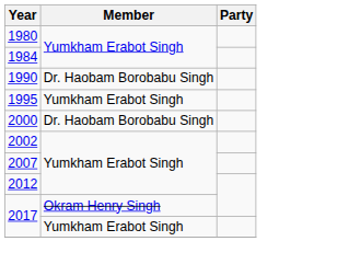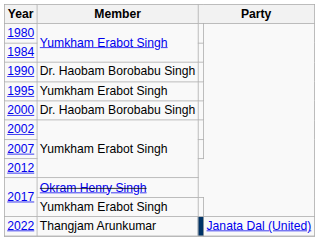+ row: 2022 | Thangjam Arunkumar | Janata Dal (United)
